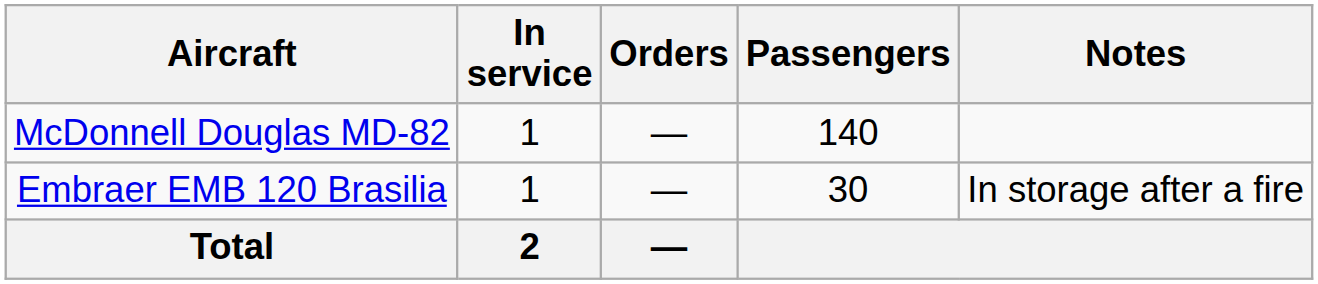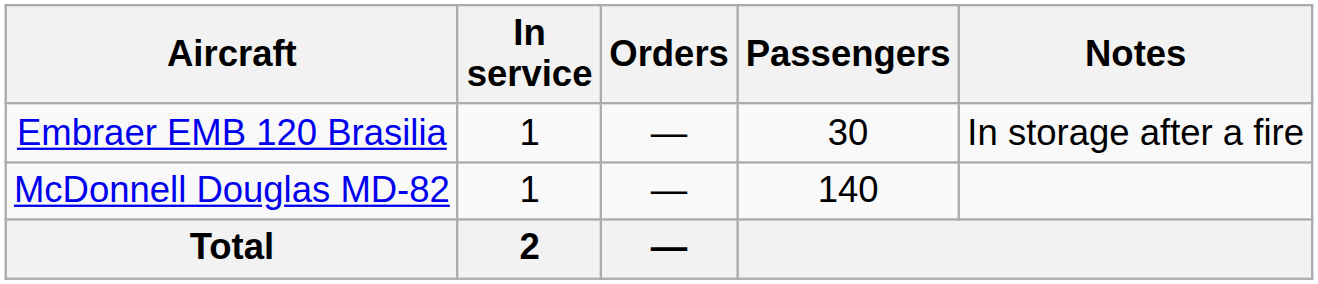rows swapped: Embraer EMB 120 Brasilia <-> McDonnell Douglas MD-82
